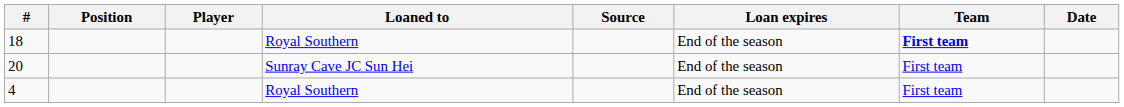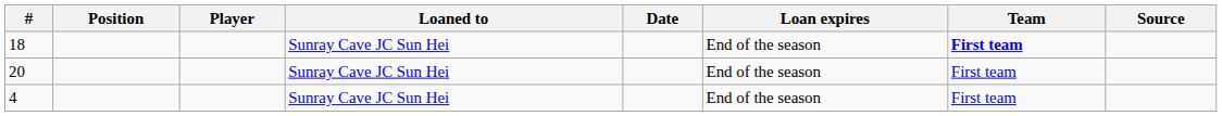columns swapped: Date <-> Source
18 | Loaned to: Royal Southern -> Sunray Cave JC Sun Hei
4 | Loaned to: Royal Southern -> Sunray Cave JC Sun Hei
